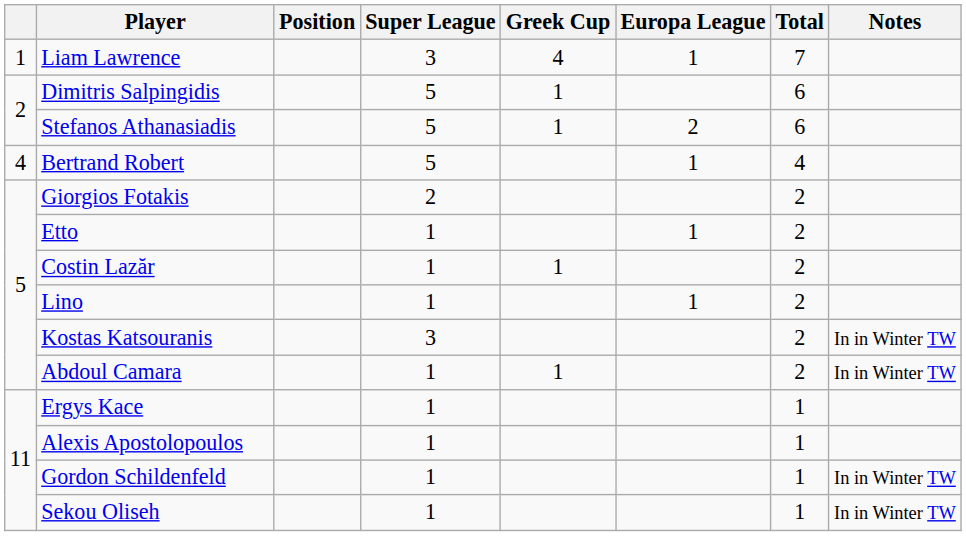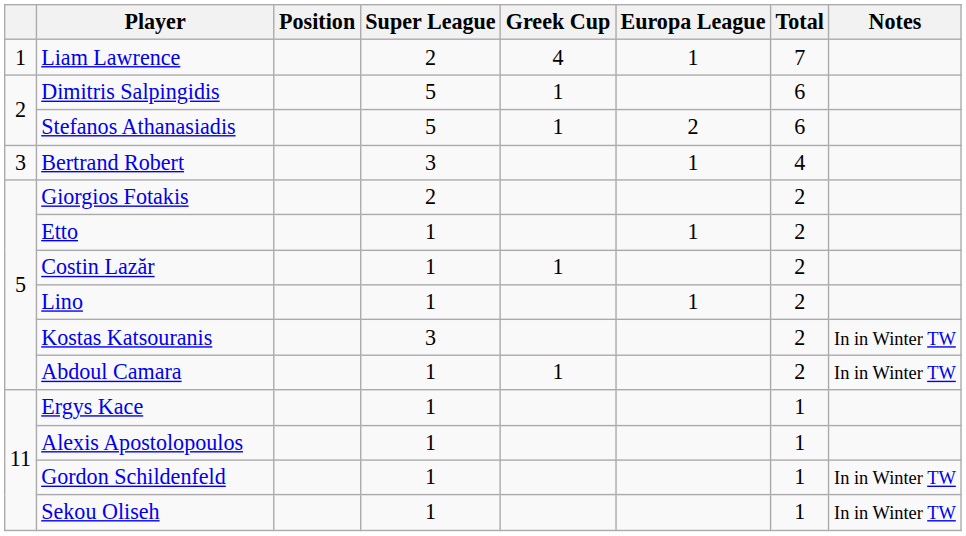Liam Lawrence | Super League: 3 -> 2
Bertrand Robert | column 1: 4 -> 3
Bertrand Robert | Super League: 5 -> 3
